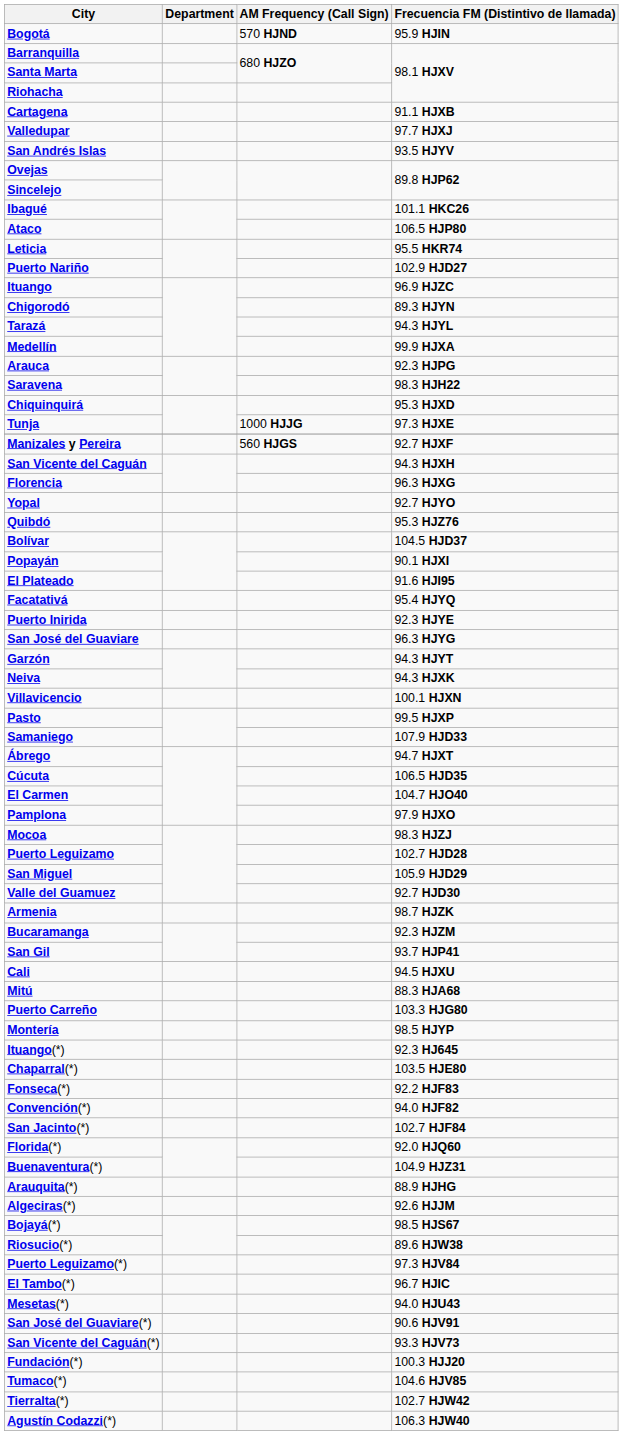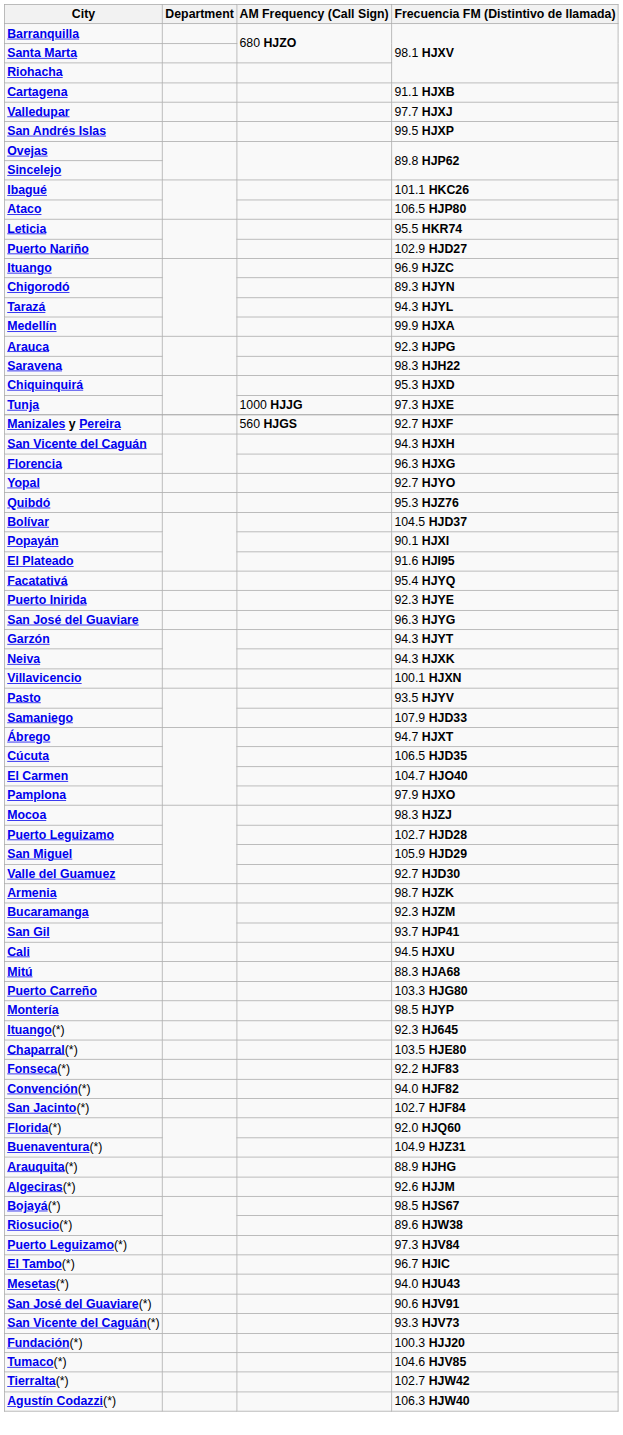- row: Bogotá | 570 HJND | 95.9 HJIN
San Andrés Islas | Frecuencia FM (Distintivo de llamada): 93.5 HJYV -> 99.5 HJXP
Pasto | Frecuencia FM (Distintivo de llamada): 99.5 HJXP -> 93.5 HJYV
